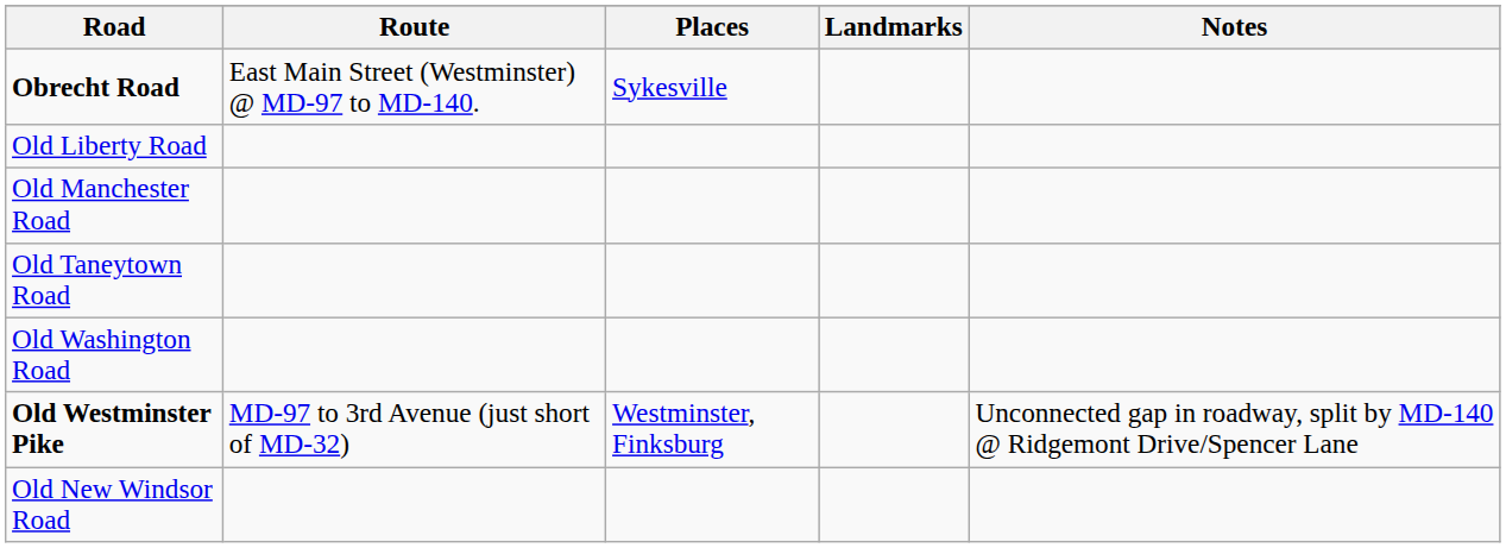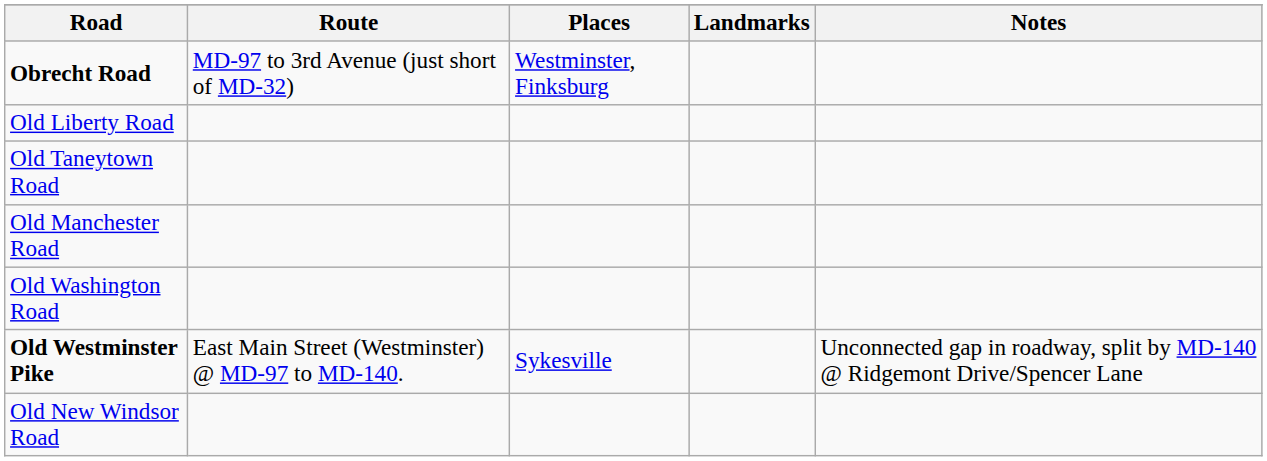Obrecht Road | Route: East Main Street (Westminster) @ MD-97 to MD-140. -> MD-97 to 3rd Avenue (just short of MD-32)
Obrecht Road | Places: Sykesville -> Westminster, Finksburg
rows swapped: Old Manchester Road <-> Old Taneytown Road
Old Westminster Pike | Route: MD-97 to 3rd Avenue (just short of MD-32) -> East Main Street (Westminster) @ MD-97 to MD-140.
Old Westminster Pike | Places: Westminster, Finksburg -> Sykesville
